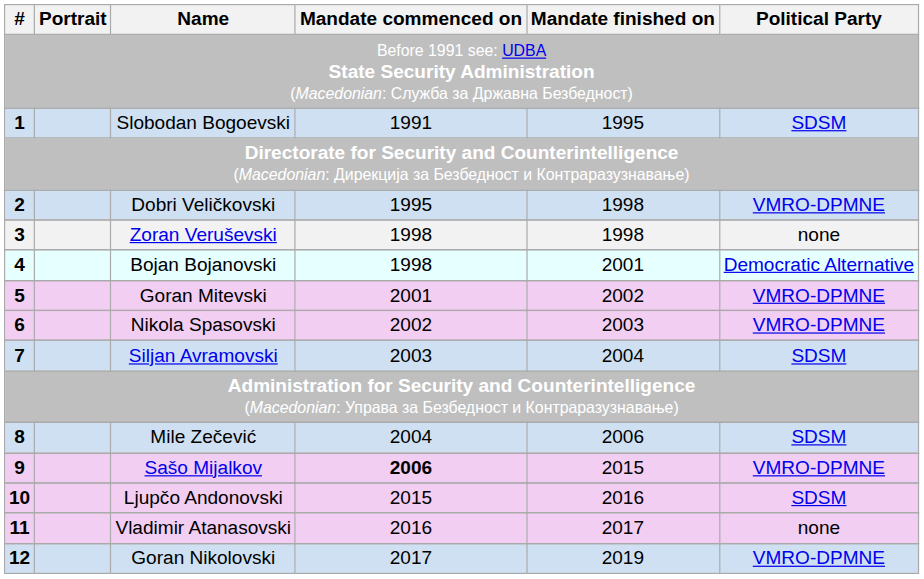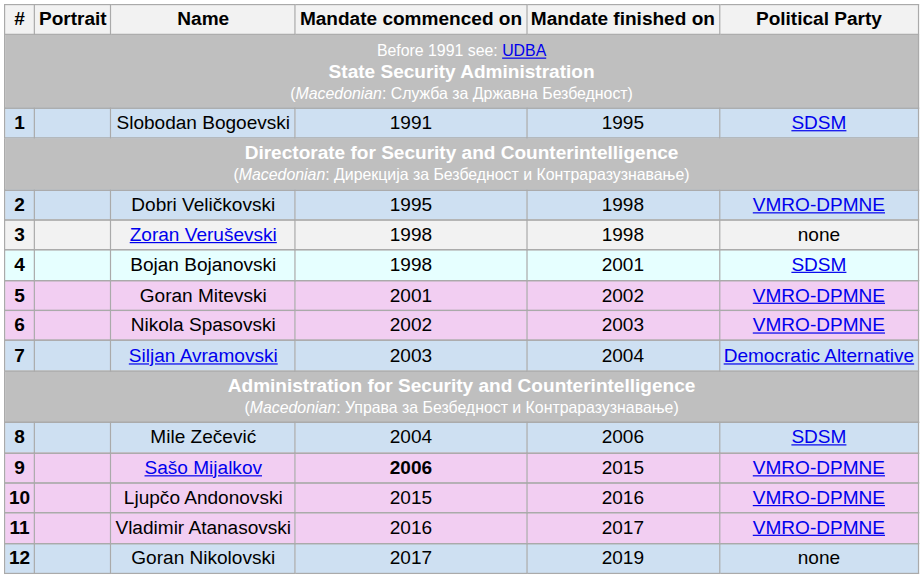Bojan Bojanovski | Political Party: Democratic Alternative -> SDSM
Siljan Avramovski | Political Party: SDSM -> Democratic Alternative
Ljupčo Andonovski | Political Party: SDSM -> VMRO-DPMNE
Vladimir Atanasovski | Political Party: none -> VMRO-DPMNE
Goran Nikolovski | Political Party: VMRO-DPMNE -> none
